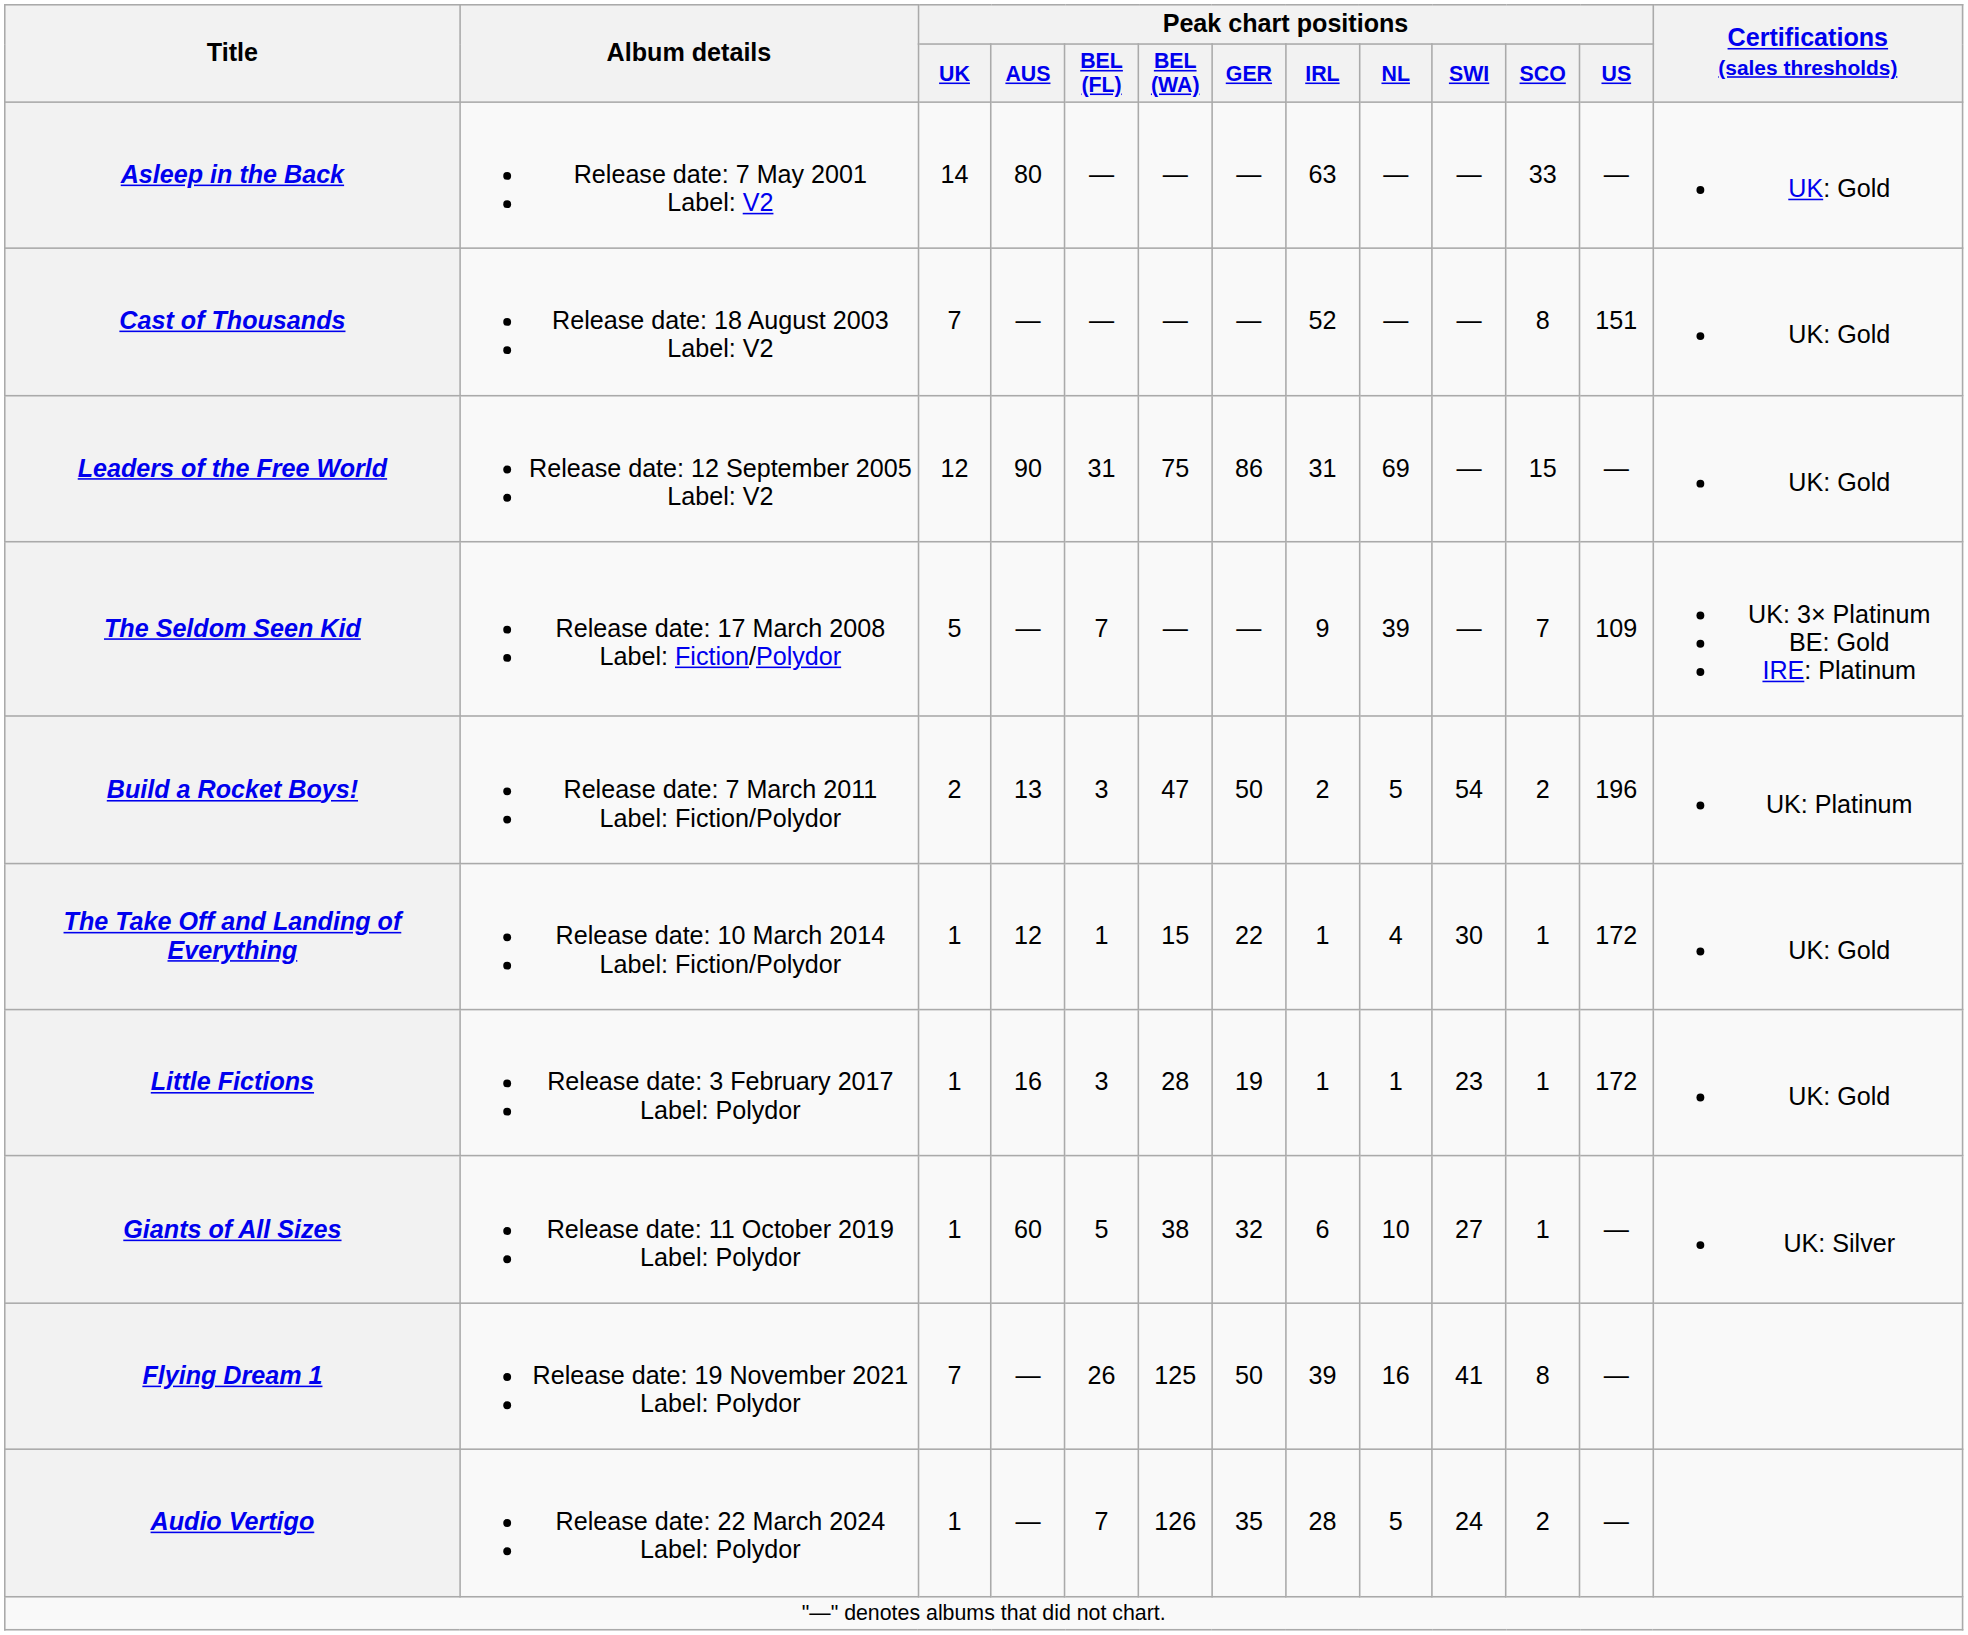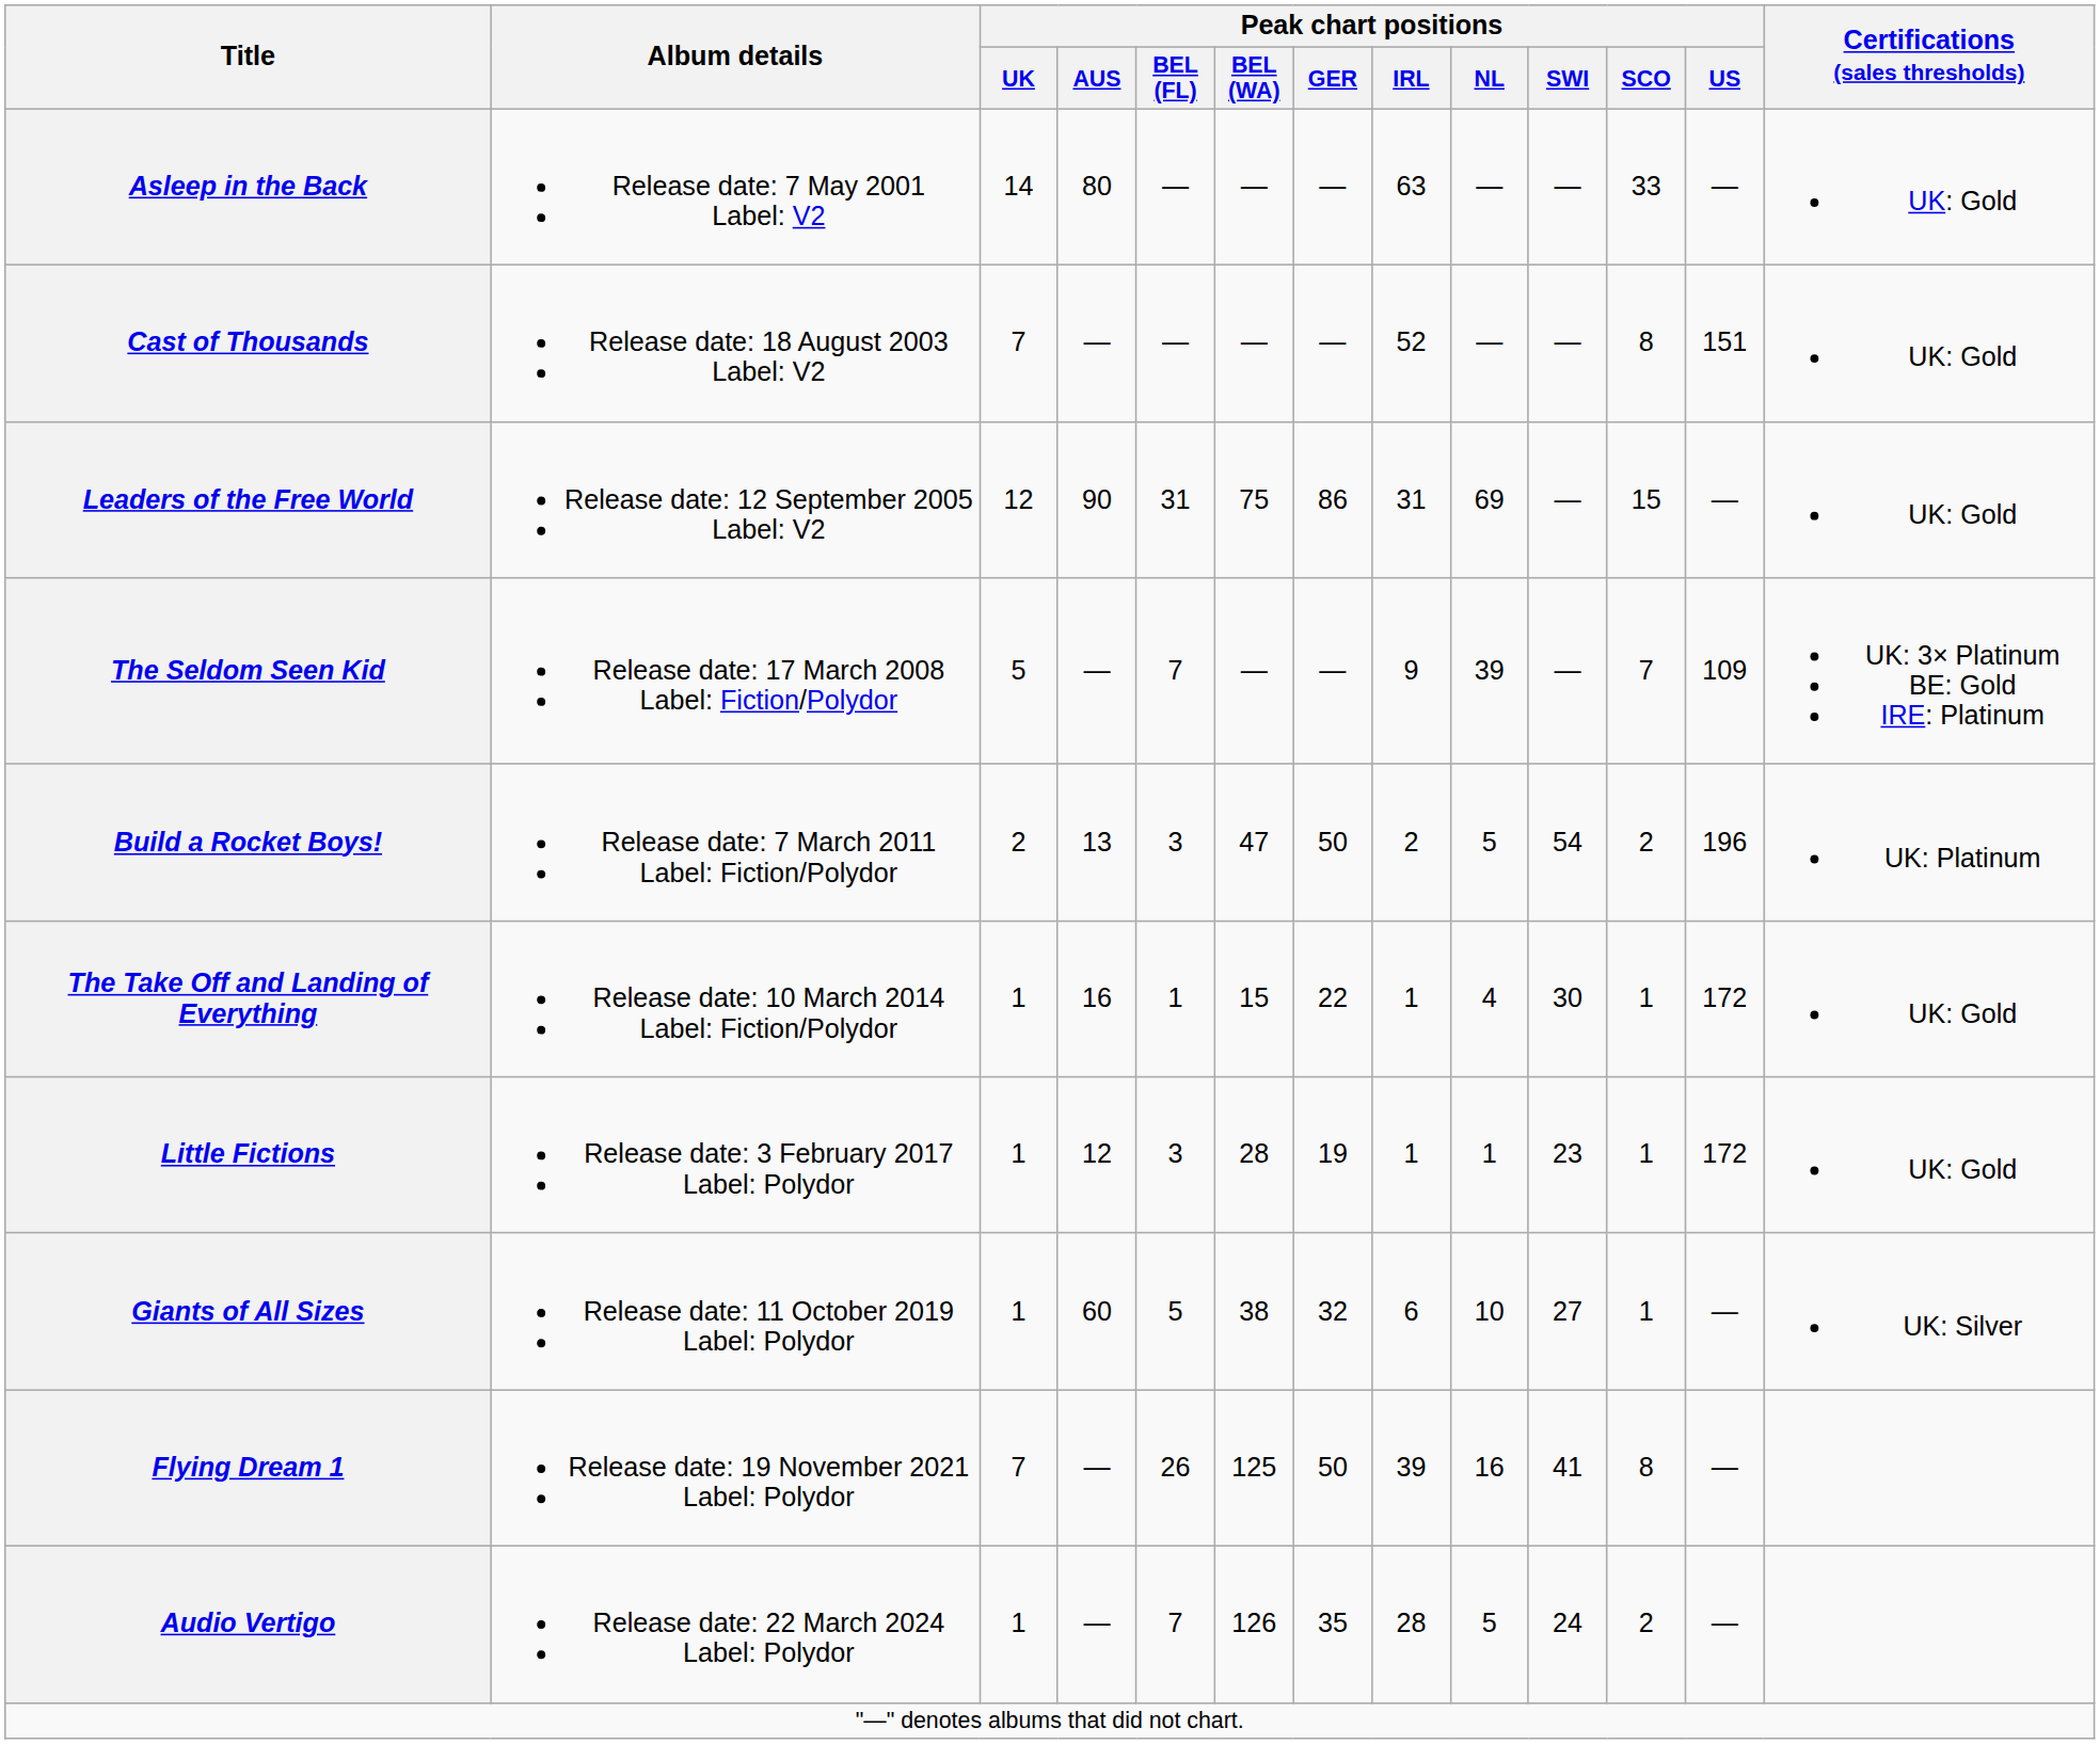The Take Off and Landing of Everything | Peak chart positions / AUS: 12 -> 16
Little Fictions | Peak chart positions / AUS: 16 -> 12
